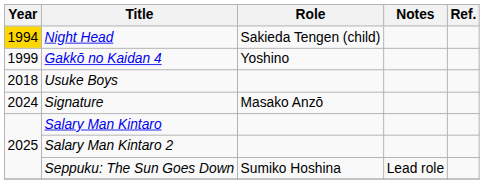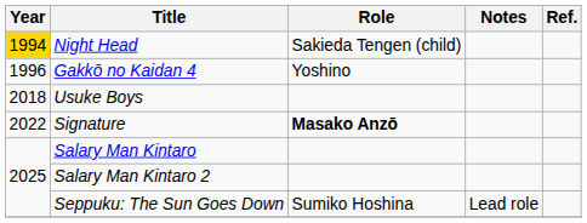Gakkō no Kaidan 4 | Year: 1999 -> 1996
Signature | Year: 2024 -> 2022
Signature | Role: normal -> bold
